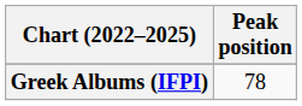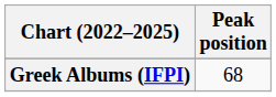Greek Albums (IFPI) | Peak position: 78 -> 68
